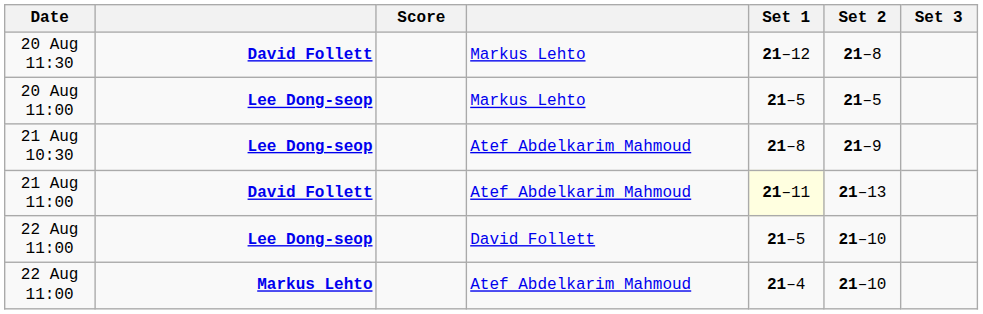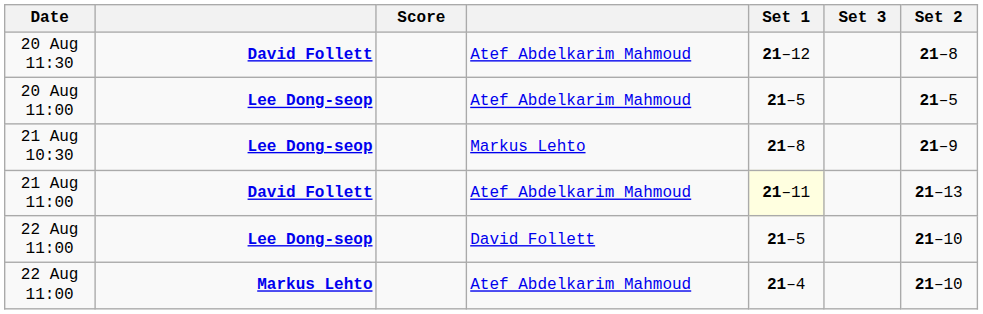columns swapped: Set 2 <-> Set 3
20 Aug 11:30 | column 4: Markus Lehto -> Atef Abdelkarim Mahmoud
20 Aug 11:00 | column 4: Markus Lehto -> Atef Abdelkarim Mahmoud
21 Aug 10:30 | column 4: Atef Abdelkarim Mahmoud -> Markus Lehto
